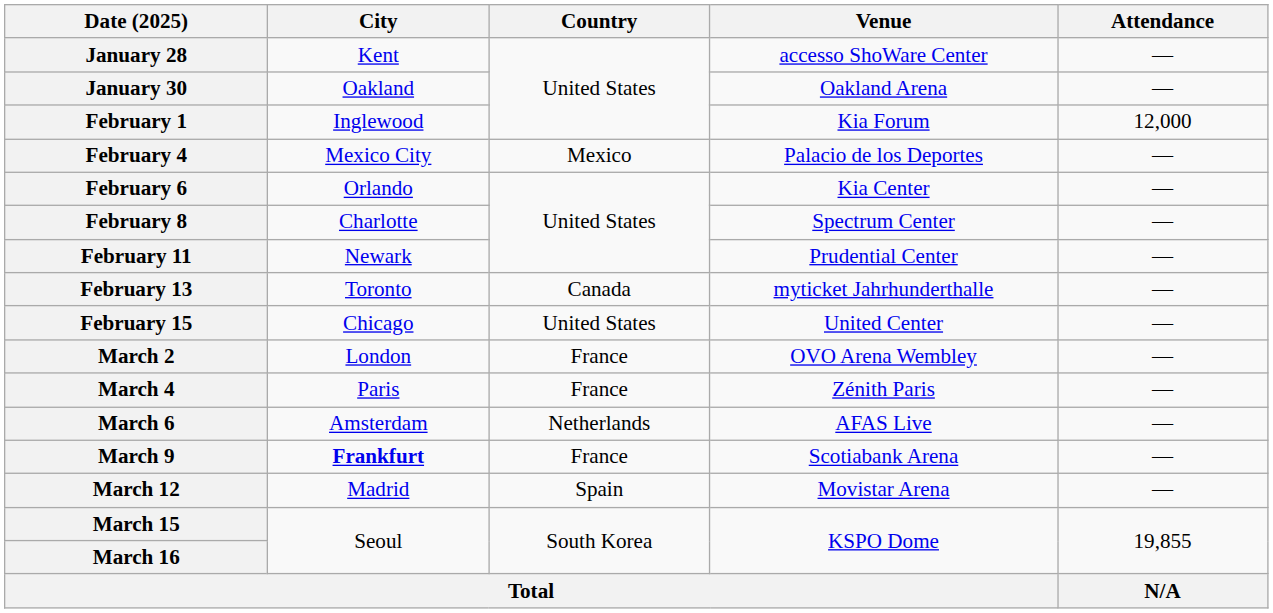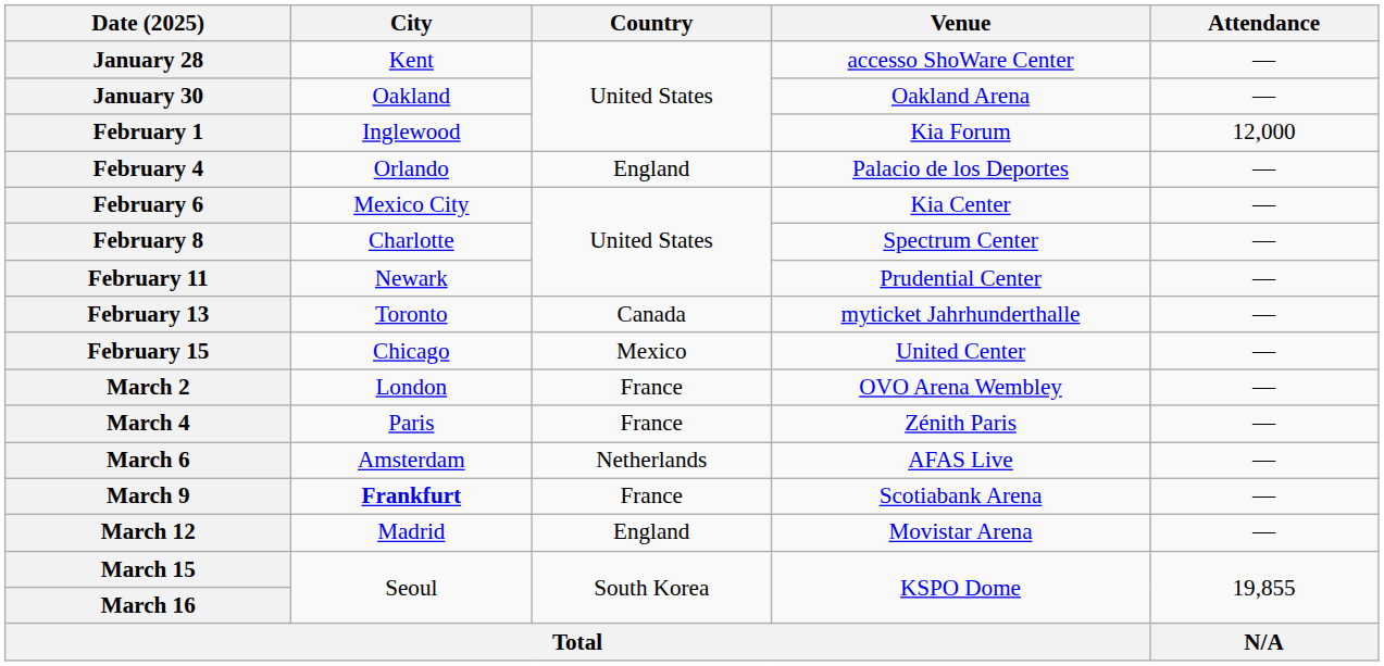February 4 | City: Mexico City -> Orlando
February 4 | Country: Mexico -> England
February 6 | City: Orlando -> Mexico City
February 15 | Country: United States -> Mexico
March 12 | Country: Spain -> England
